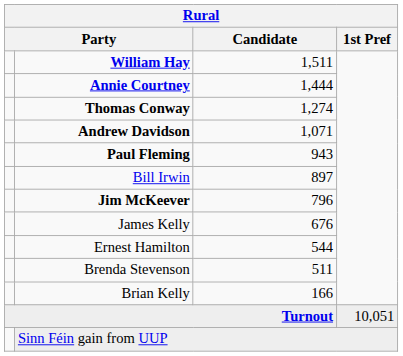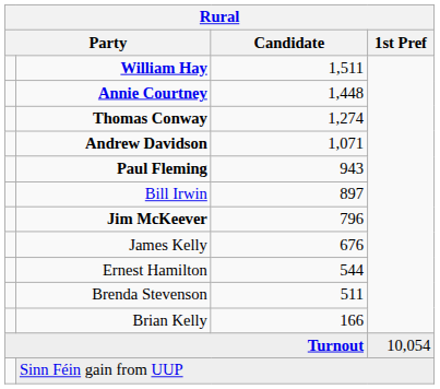Annie Courtney | Candidate: 1,444 -> 1,448
Turnout | 1st Pref: 10,051 -> 10,054
